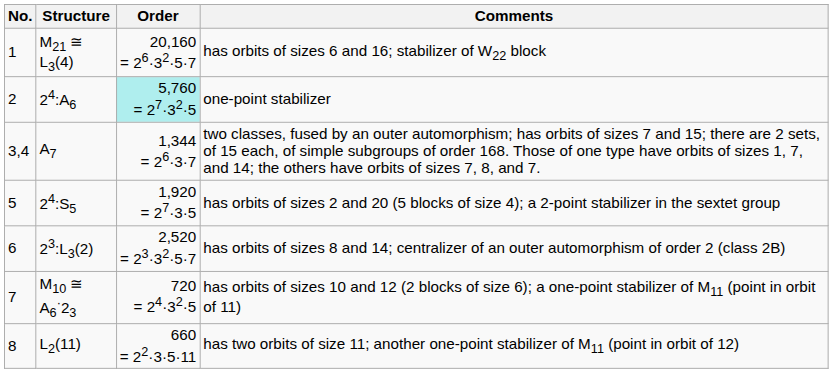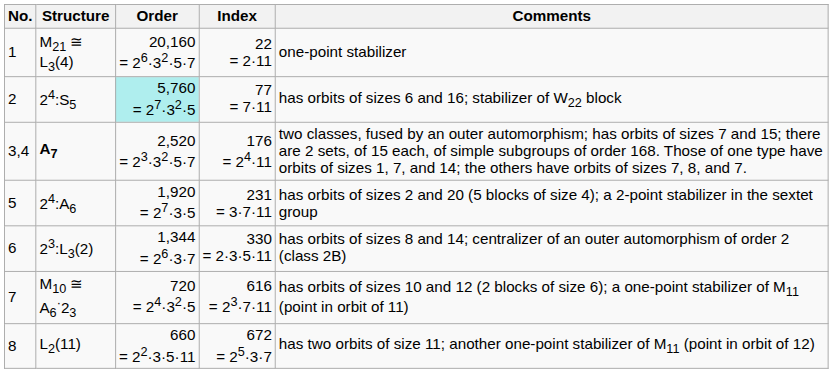+ column: Index | 22 = 2·11 | 77 = 7·11 | 176 = 24·11 | 231 = 3·7·11 | 330 = 2·3·5·11 | 616 = 23·7·11 | 672 = 25·3·7
1 | Comments: has orbits of sizes 6 and 16; stabilizer of W22 block -> one-point stabilizer
2 | Structure: 24:A6 -> 24:S5
2 | Comments: one-point stabilizer -> has orbits of sizes 6 and 16; stabilizer of W22 block
3,4 | Structure: normal -> bold
3,4 | Order: 1,344 = 26·3·7 -> 2,520 = 23·32·5·7
5 | Structure: 24:S5 -> 24:A6
6 | Order: 2,520 = 23·32·5·7 -> 1,344 = 26·3·7
